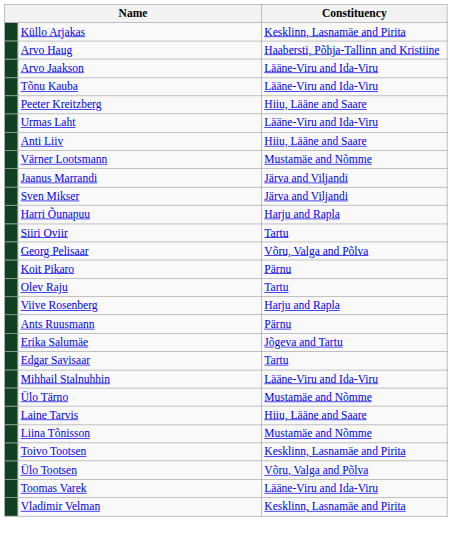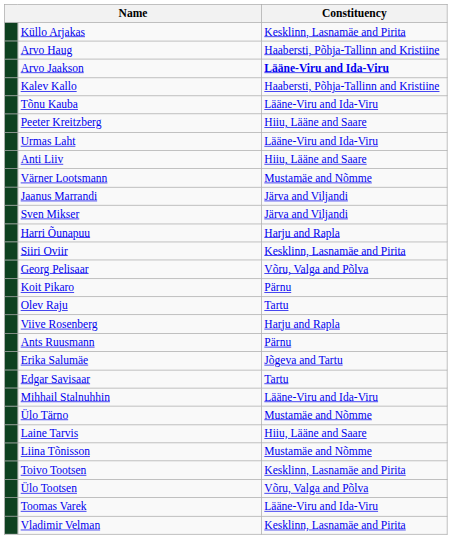Arvo Jaakson | Constituency: normal -> bold
+ row: Kalev Kallo | Haabersti, Põhja-Tallinn and Kristiine
Siiri Oviir | Constituency: Tartu -> Kesklinn, Lasnamäe and Pirita
